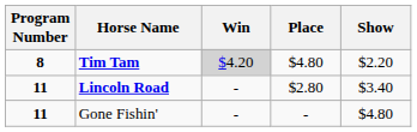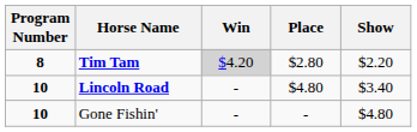Tim Tam | Place: $4.80 -> $2.80
Lincoln Road | Program Number: 11 -> 10
Lincoln Road | Place: $2.80 -> $4.80
Gone Fishin' | Program Number: 11 -> 10
